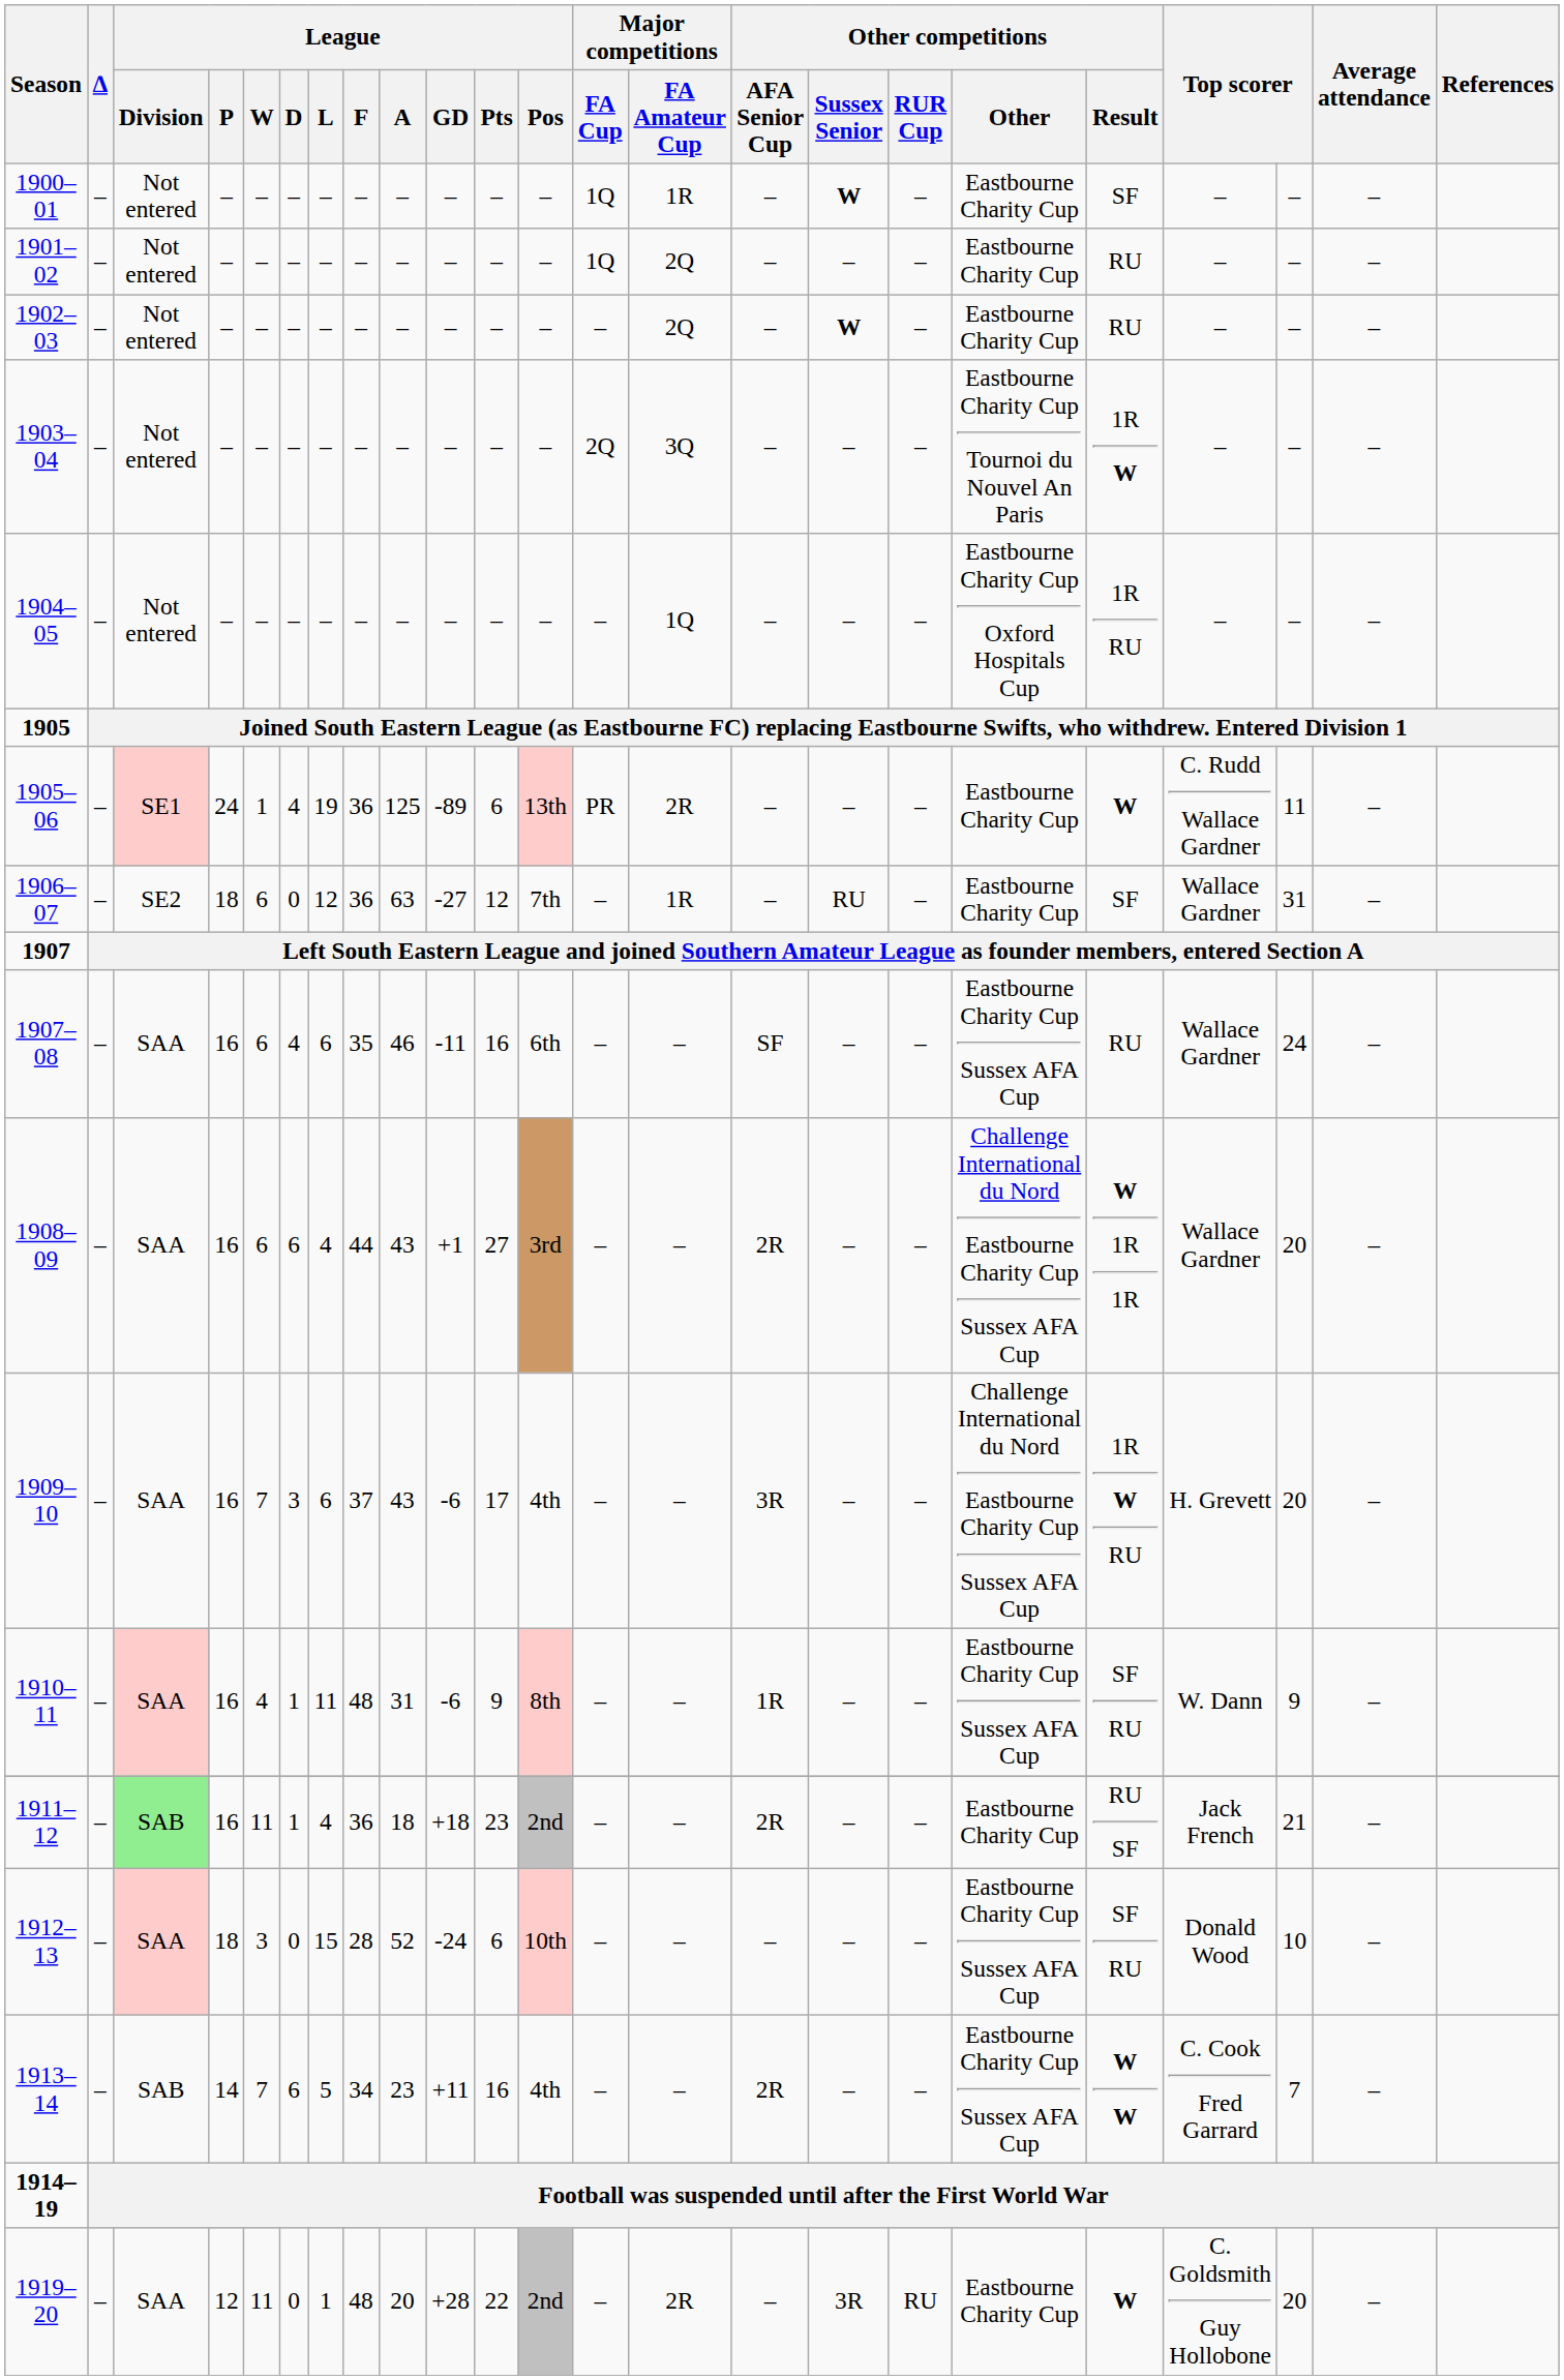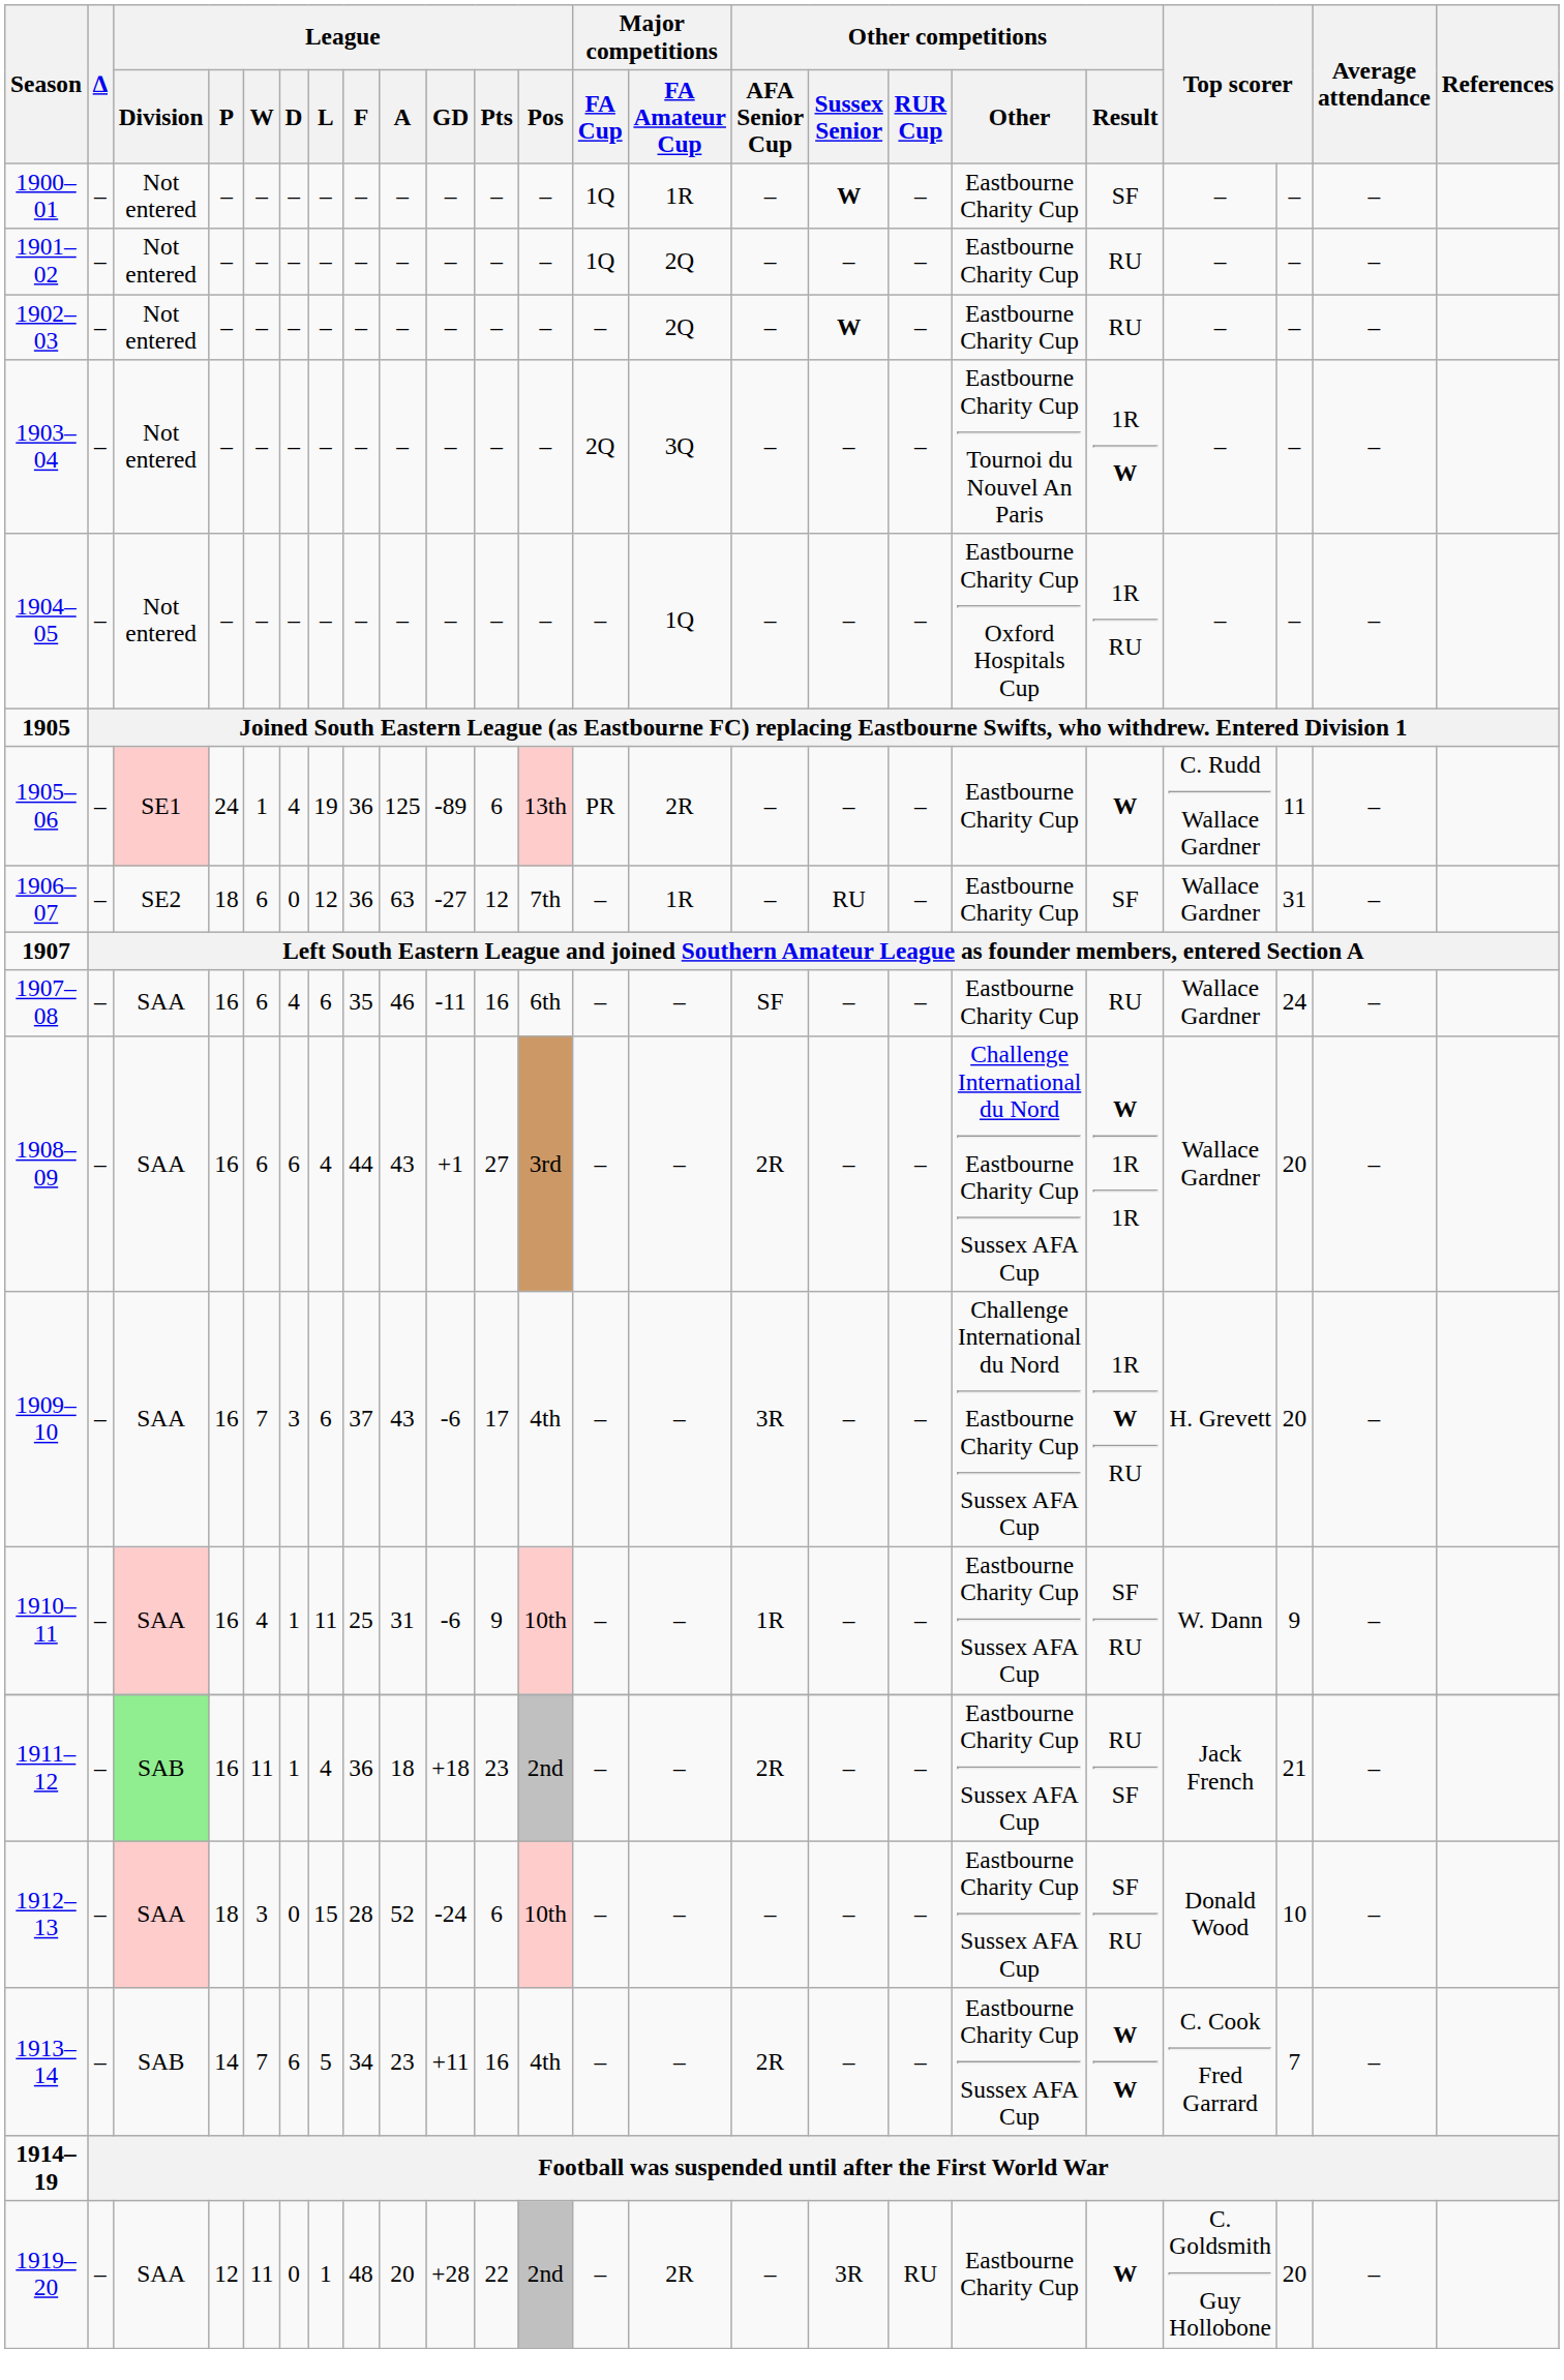1907–08 | Other competitions / Other: Eastbourne Charity Cup Sussex AFA Cup -> Eastbourne Charity Cup
1910–11 | League / F: 48 -> 25
1910–11 | League / Pos: 8th -> 10th
1911–12 | Other competitions / Other: Eastbourne Charity Cup -> Eastbourne Charity Cup Sussex AFA Cup
